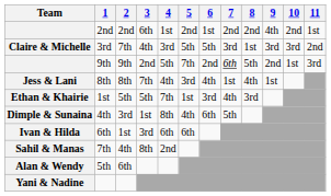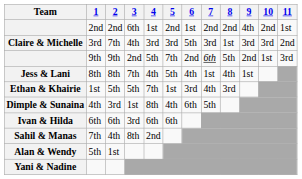Claire & Michelle | 5: 5th -> 3rd
Jess & Lani | 5: 3rd -> 5th
Ivan & Hilda | 2: 1st -> 6th
Alan & Wendy | 2: 6th -> 1st
